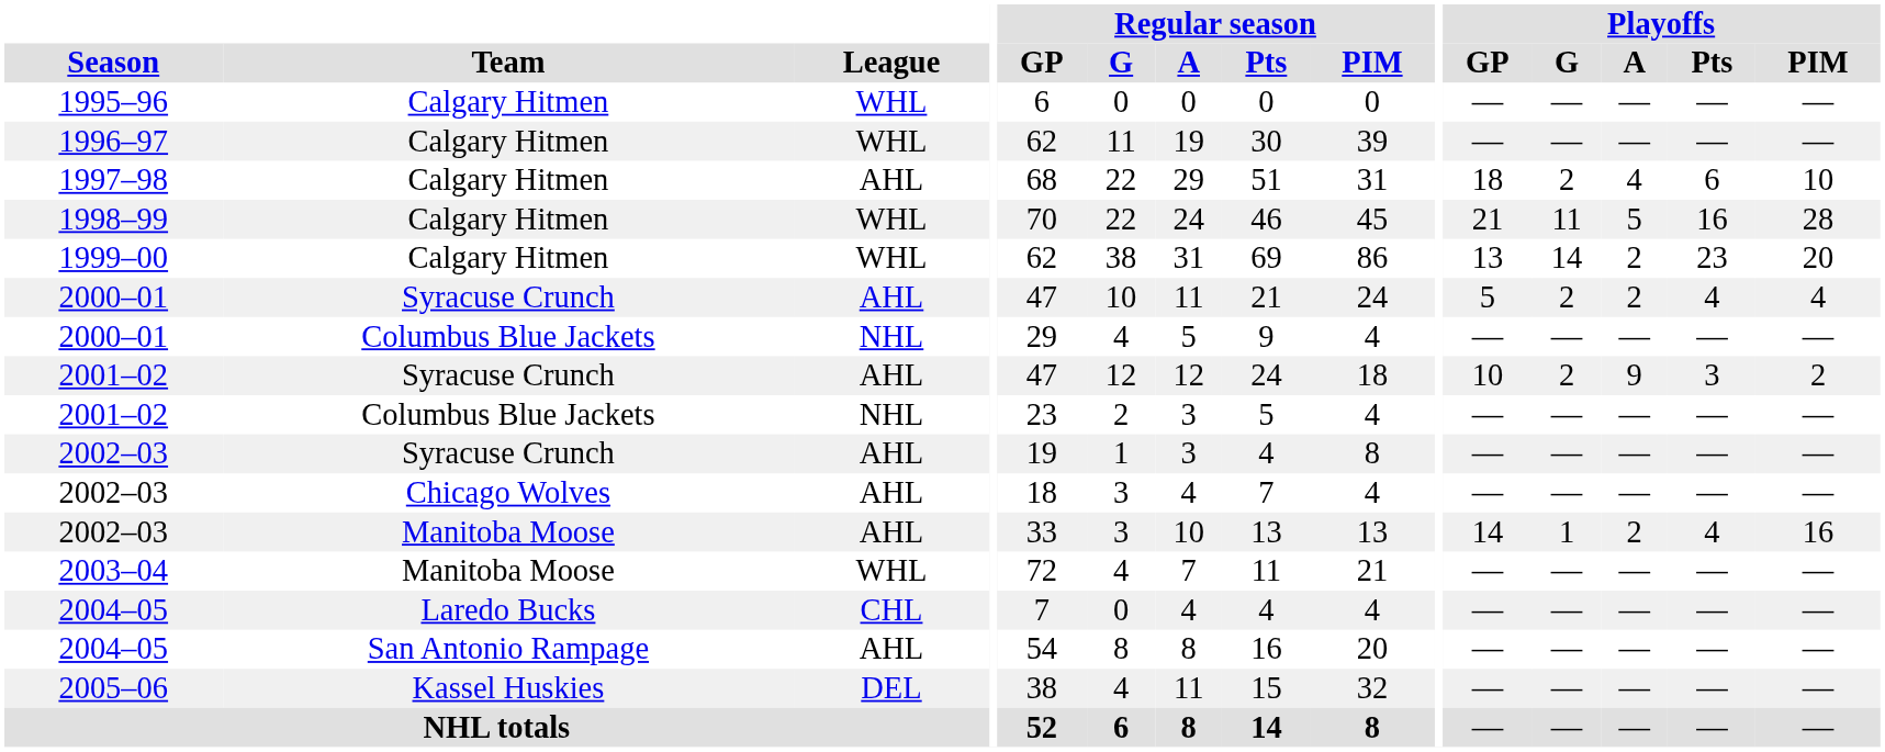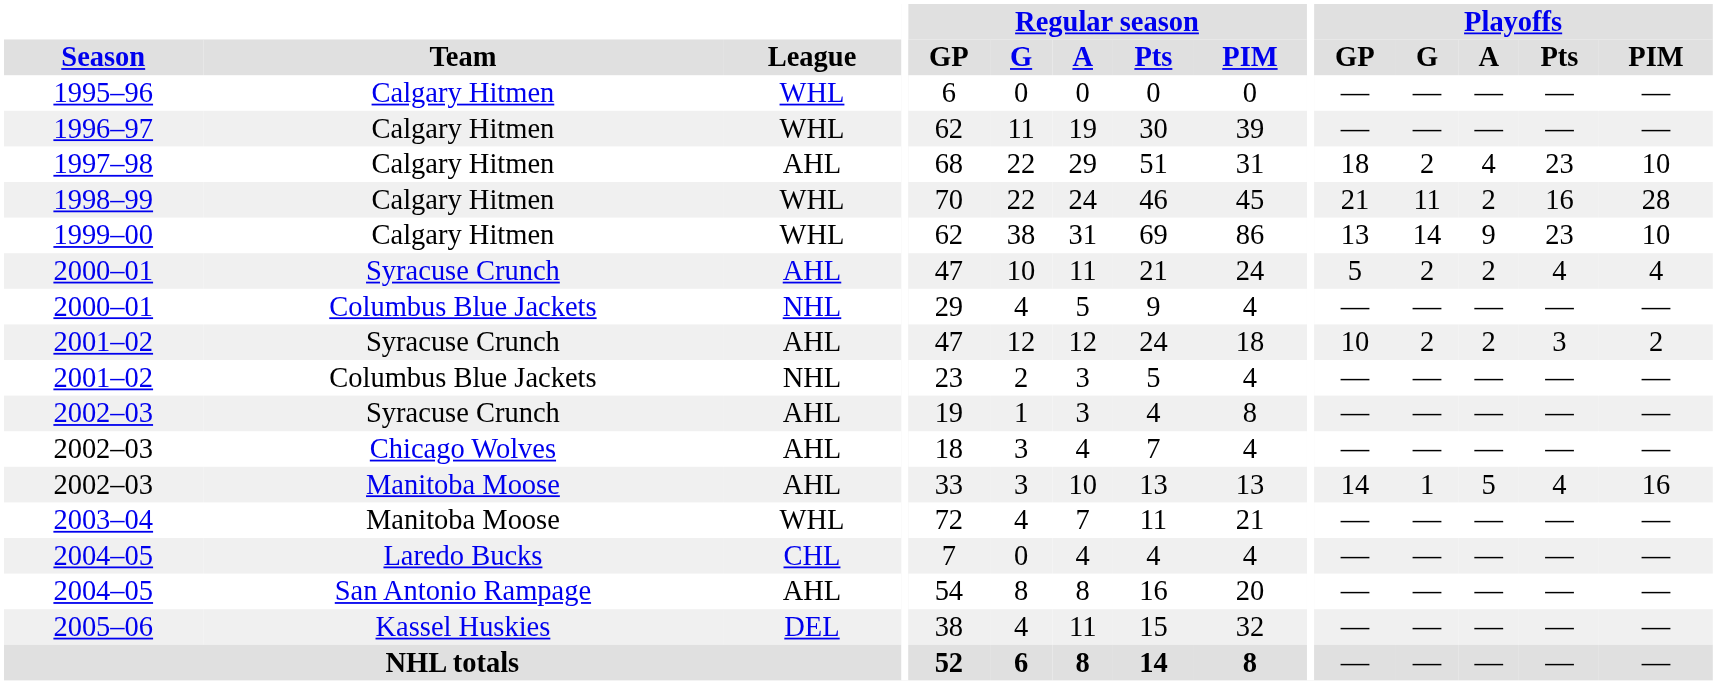1997–98 | Playoffs / Pts: 6 -> 23
1998–99 | Playoffs / A: 5 -> 2
1999–00 | Playoffs / A: 2 -> 9
1999–00 | Playoffs / PIM: 20 -> 10
2001–02 / Syracuse Crunch | Playoffs / A: 9 -> 2
2002–03 / Manitoba Moose | Playoffs / A: 2 -> 5
